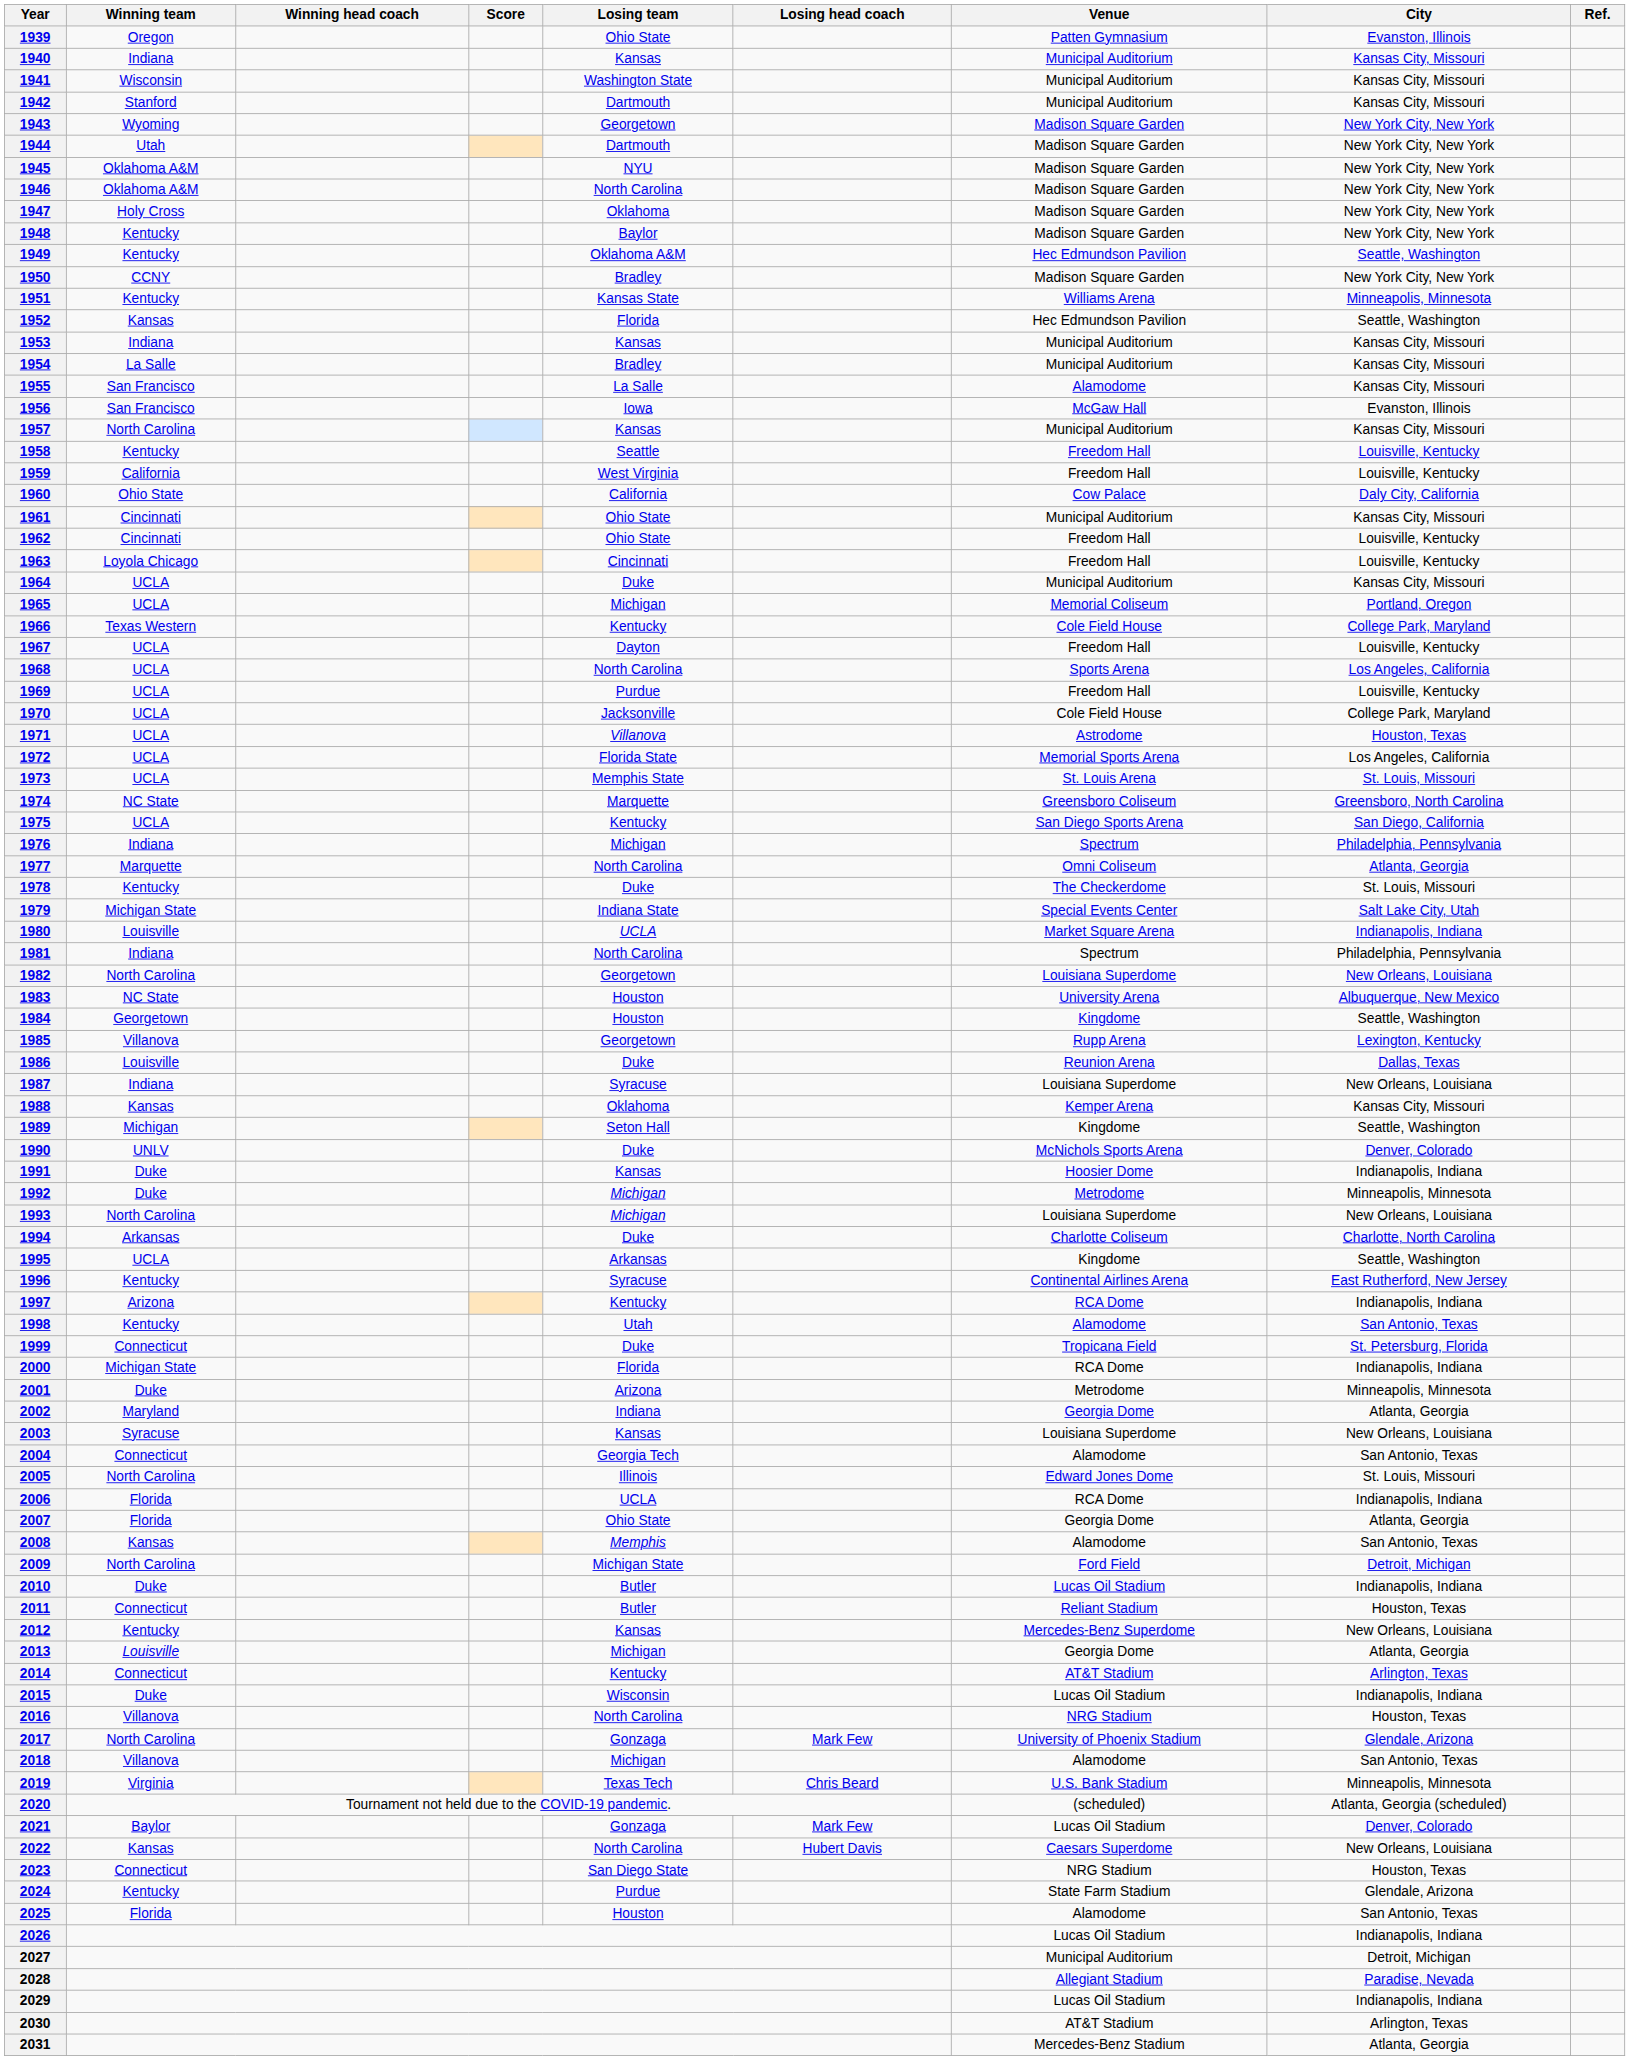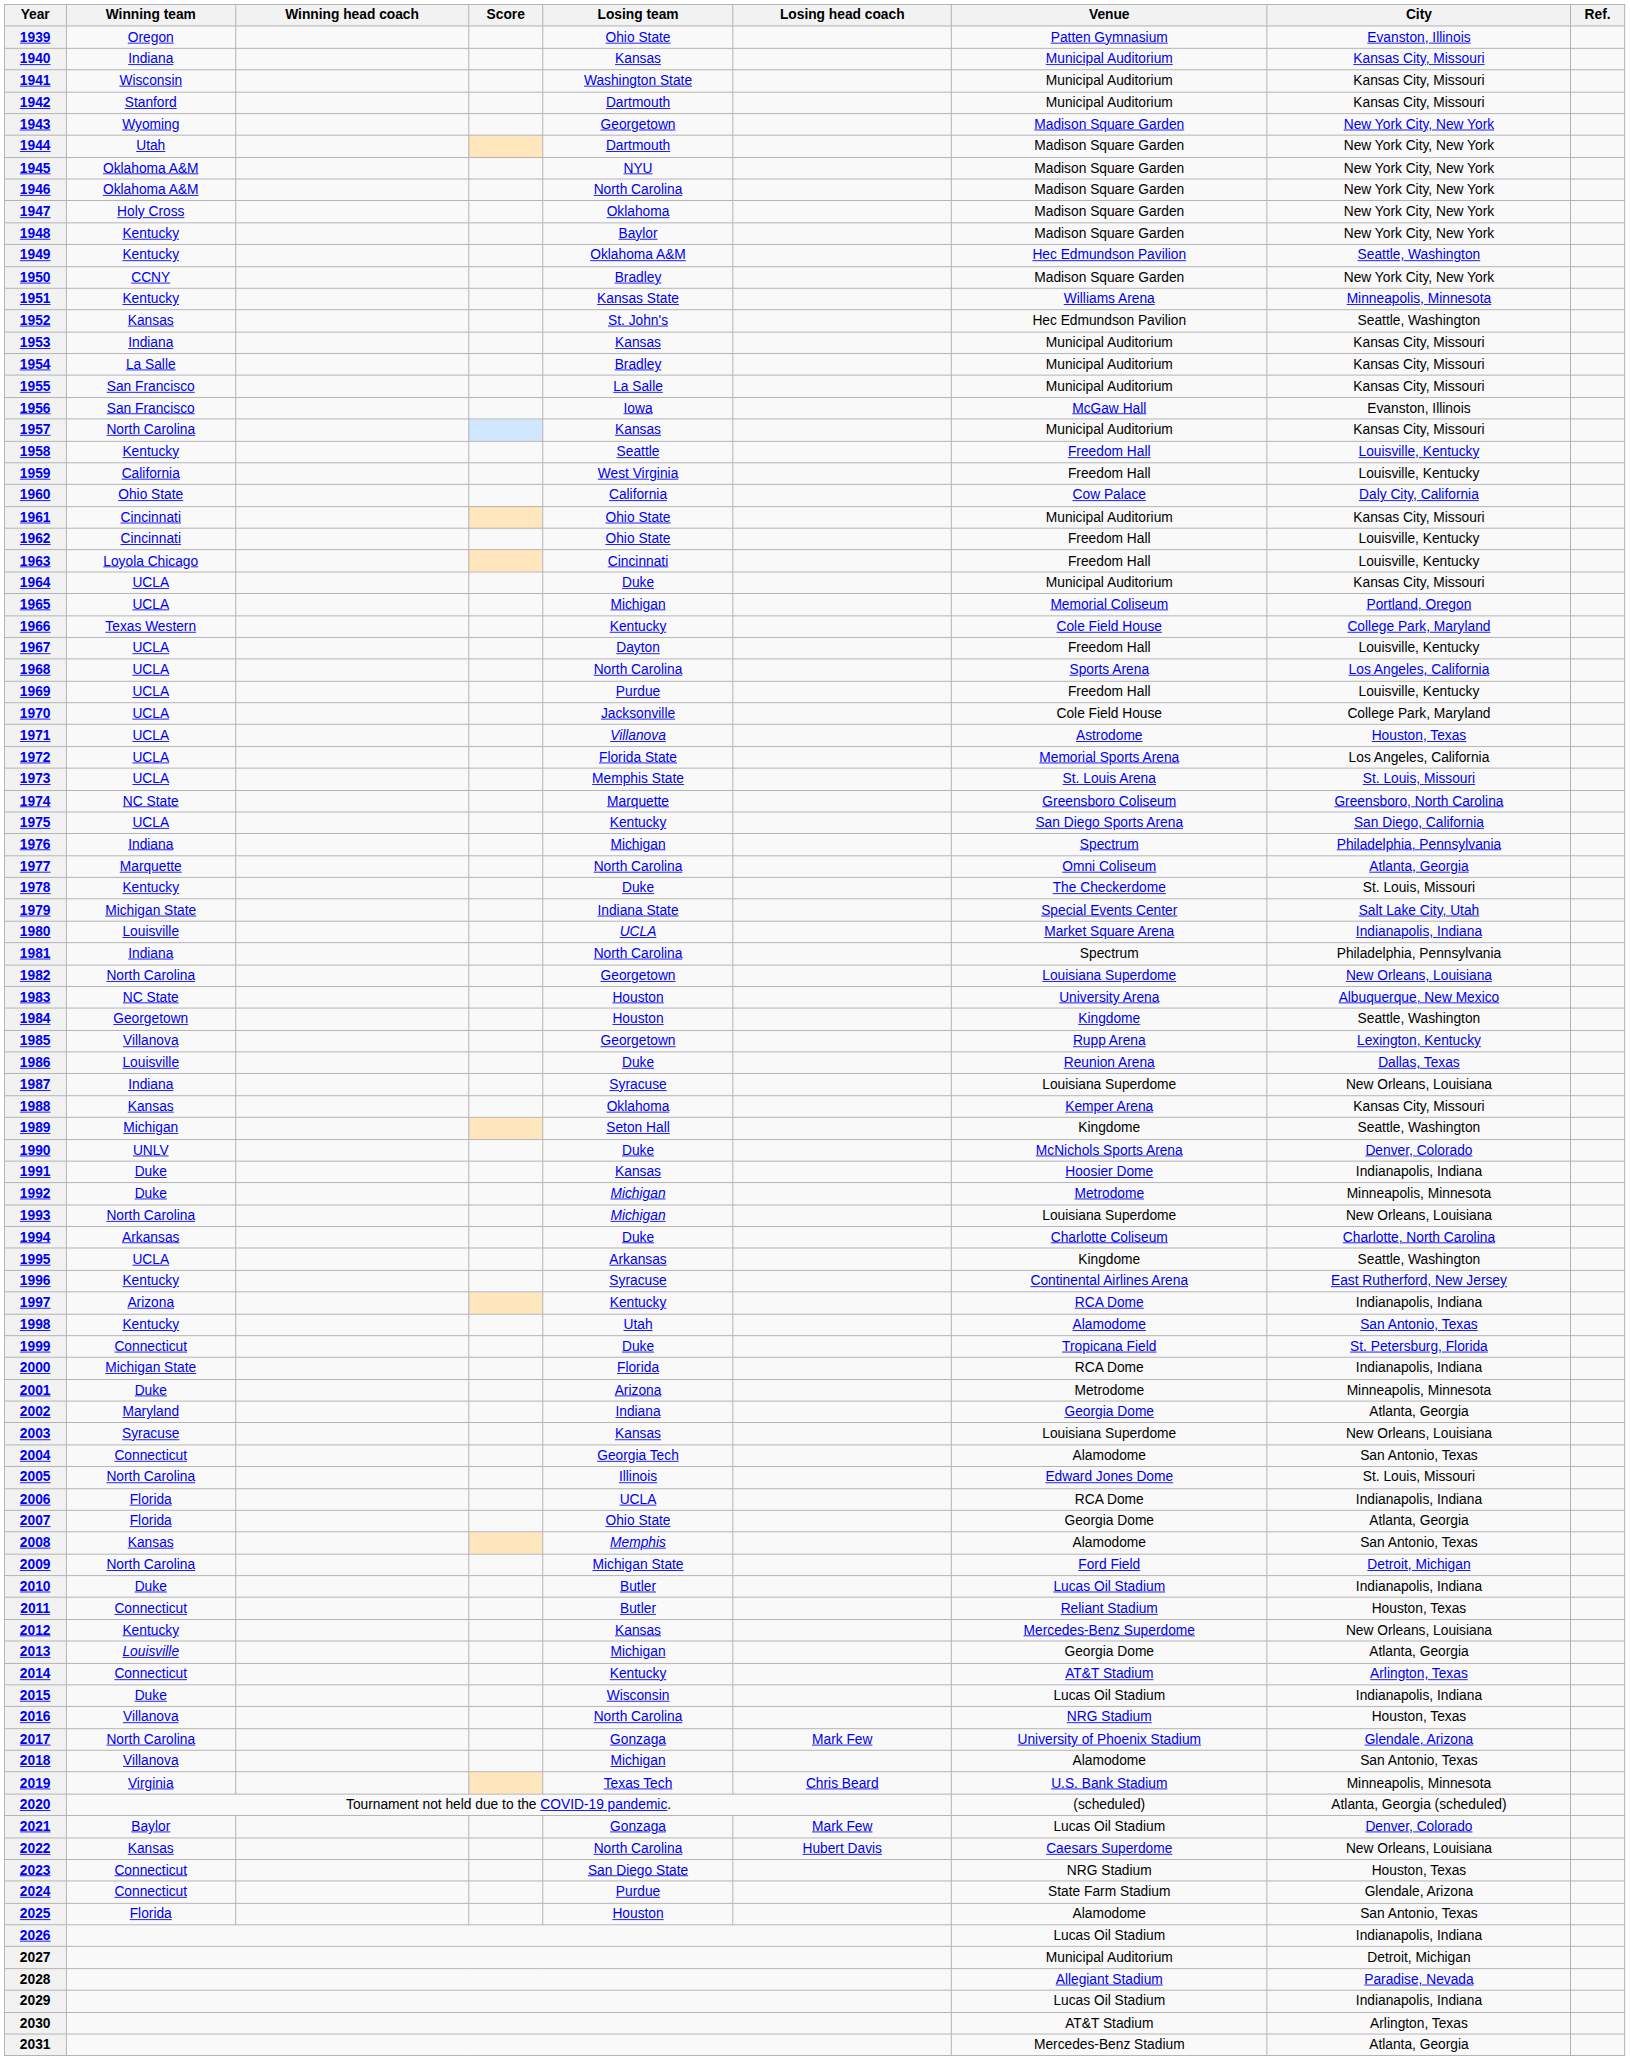1952 | Losing team: Florida -> St. John's
1955 | Venue: Alamodome -> Municipal Auditorium
2024 | Winning team: Kentucky -> Connecticut
